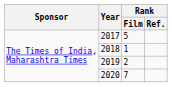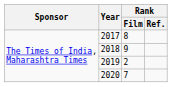2017 | Rank / Film: 5 -> 8
2018 | Rank / Film: 1 -> 9
